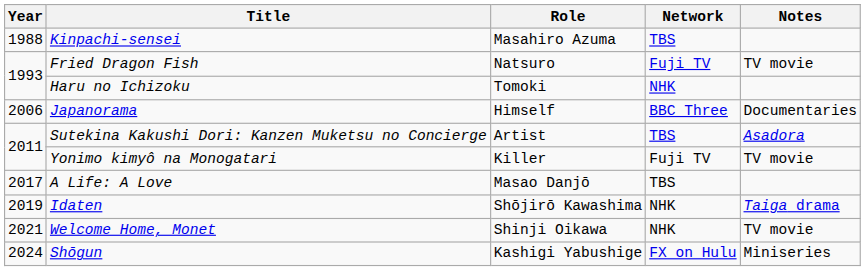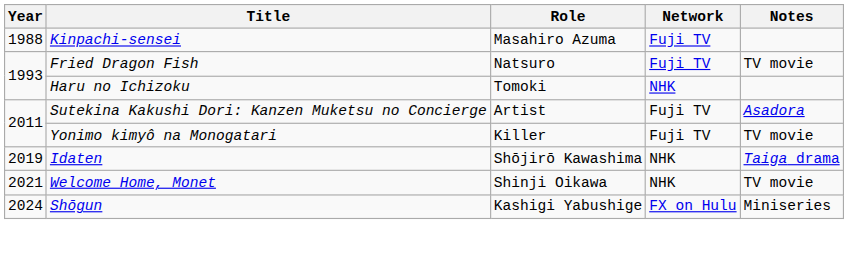Kinpachi-sensei | Network: TBS -> Fuji TV
- row: 2006 | Japanorama | Himself | BBC Three | Documentaries
Sutekina Kakushi Dori: Kanzen Muketsu no Concierge | Network: TBS -> Fuji TV
- row: 2017 | A Life: A Love | Masao Danjō | TBS
